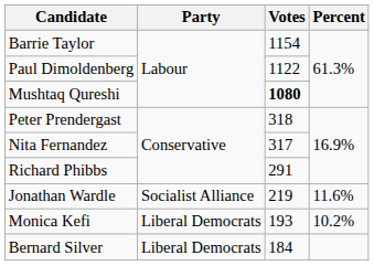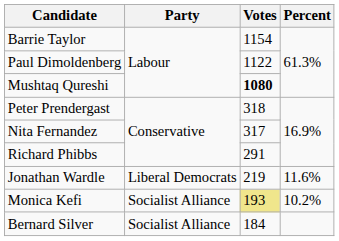Jonathan Wardle | Party: Socialist Alliance -> Liberal Democrats
Monica Kefi | Party: Liberal Democrats -> Socialist Alliance
Monica Kefi | Votes: no background -> khaki background
Bernard Silver | Party: Liberal Democrats -> Socialist Alliance
